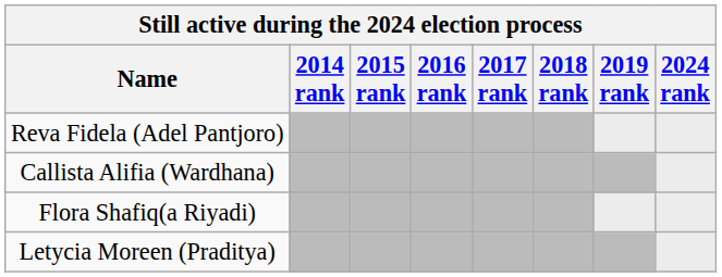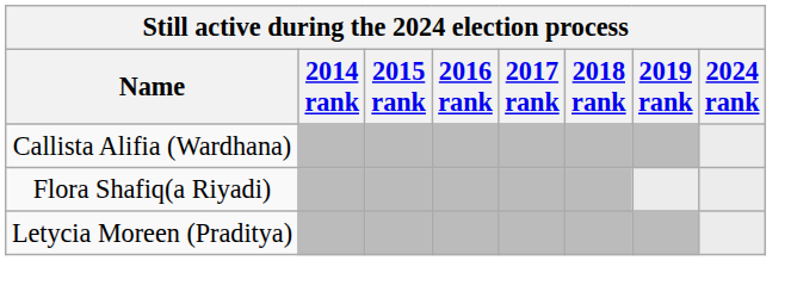- row: Reva Fidela (Adel Pantjoro)
